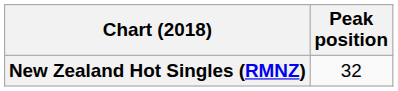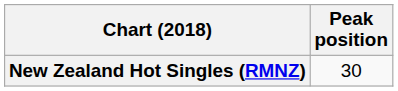New Zealand Hot Singles (RMNZ) | Peak position: 32 -> 30
